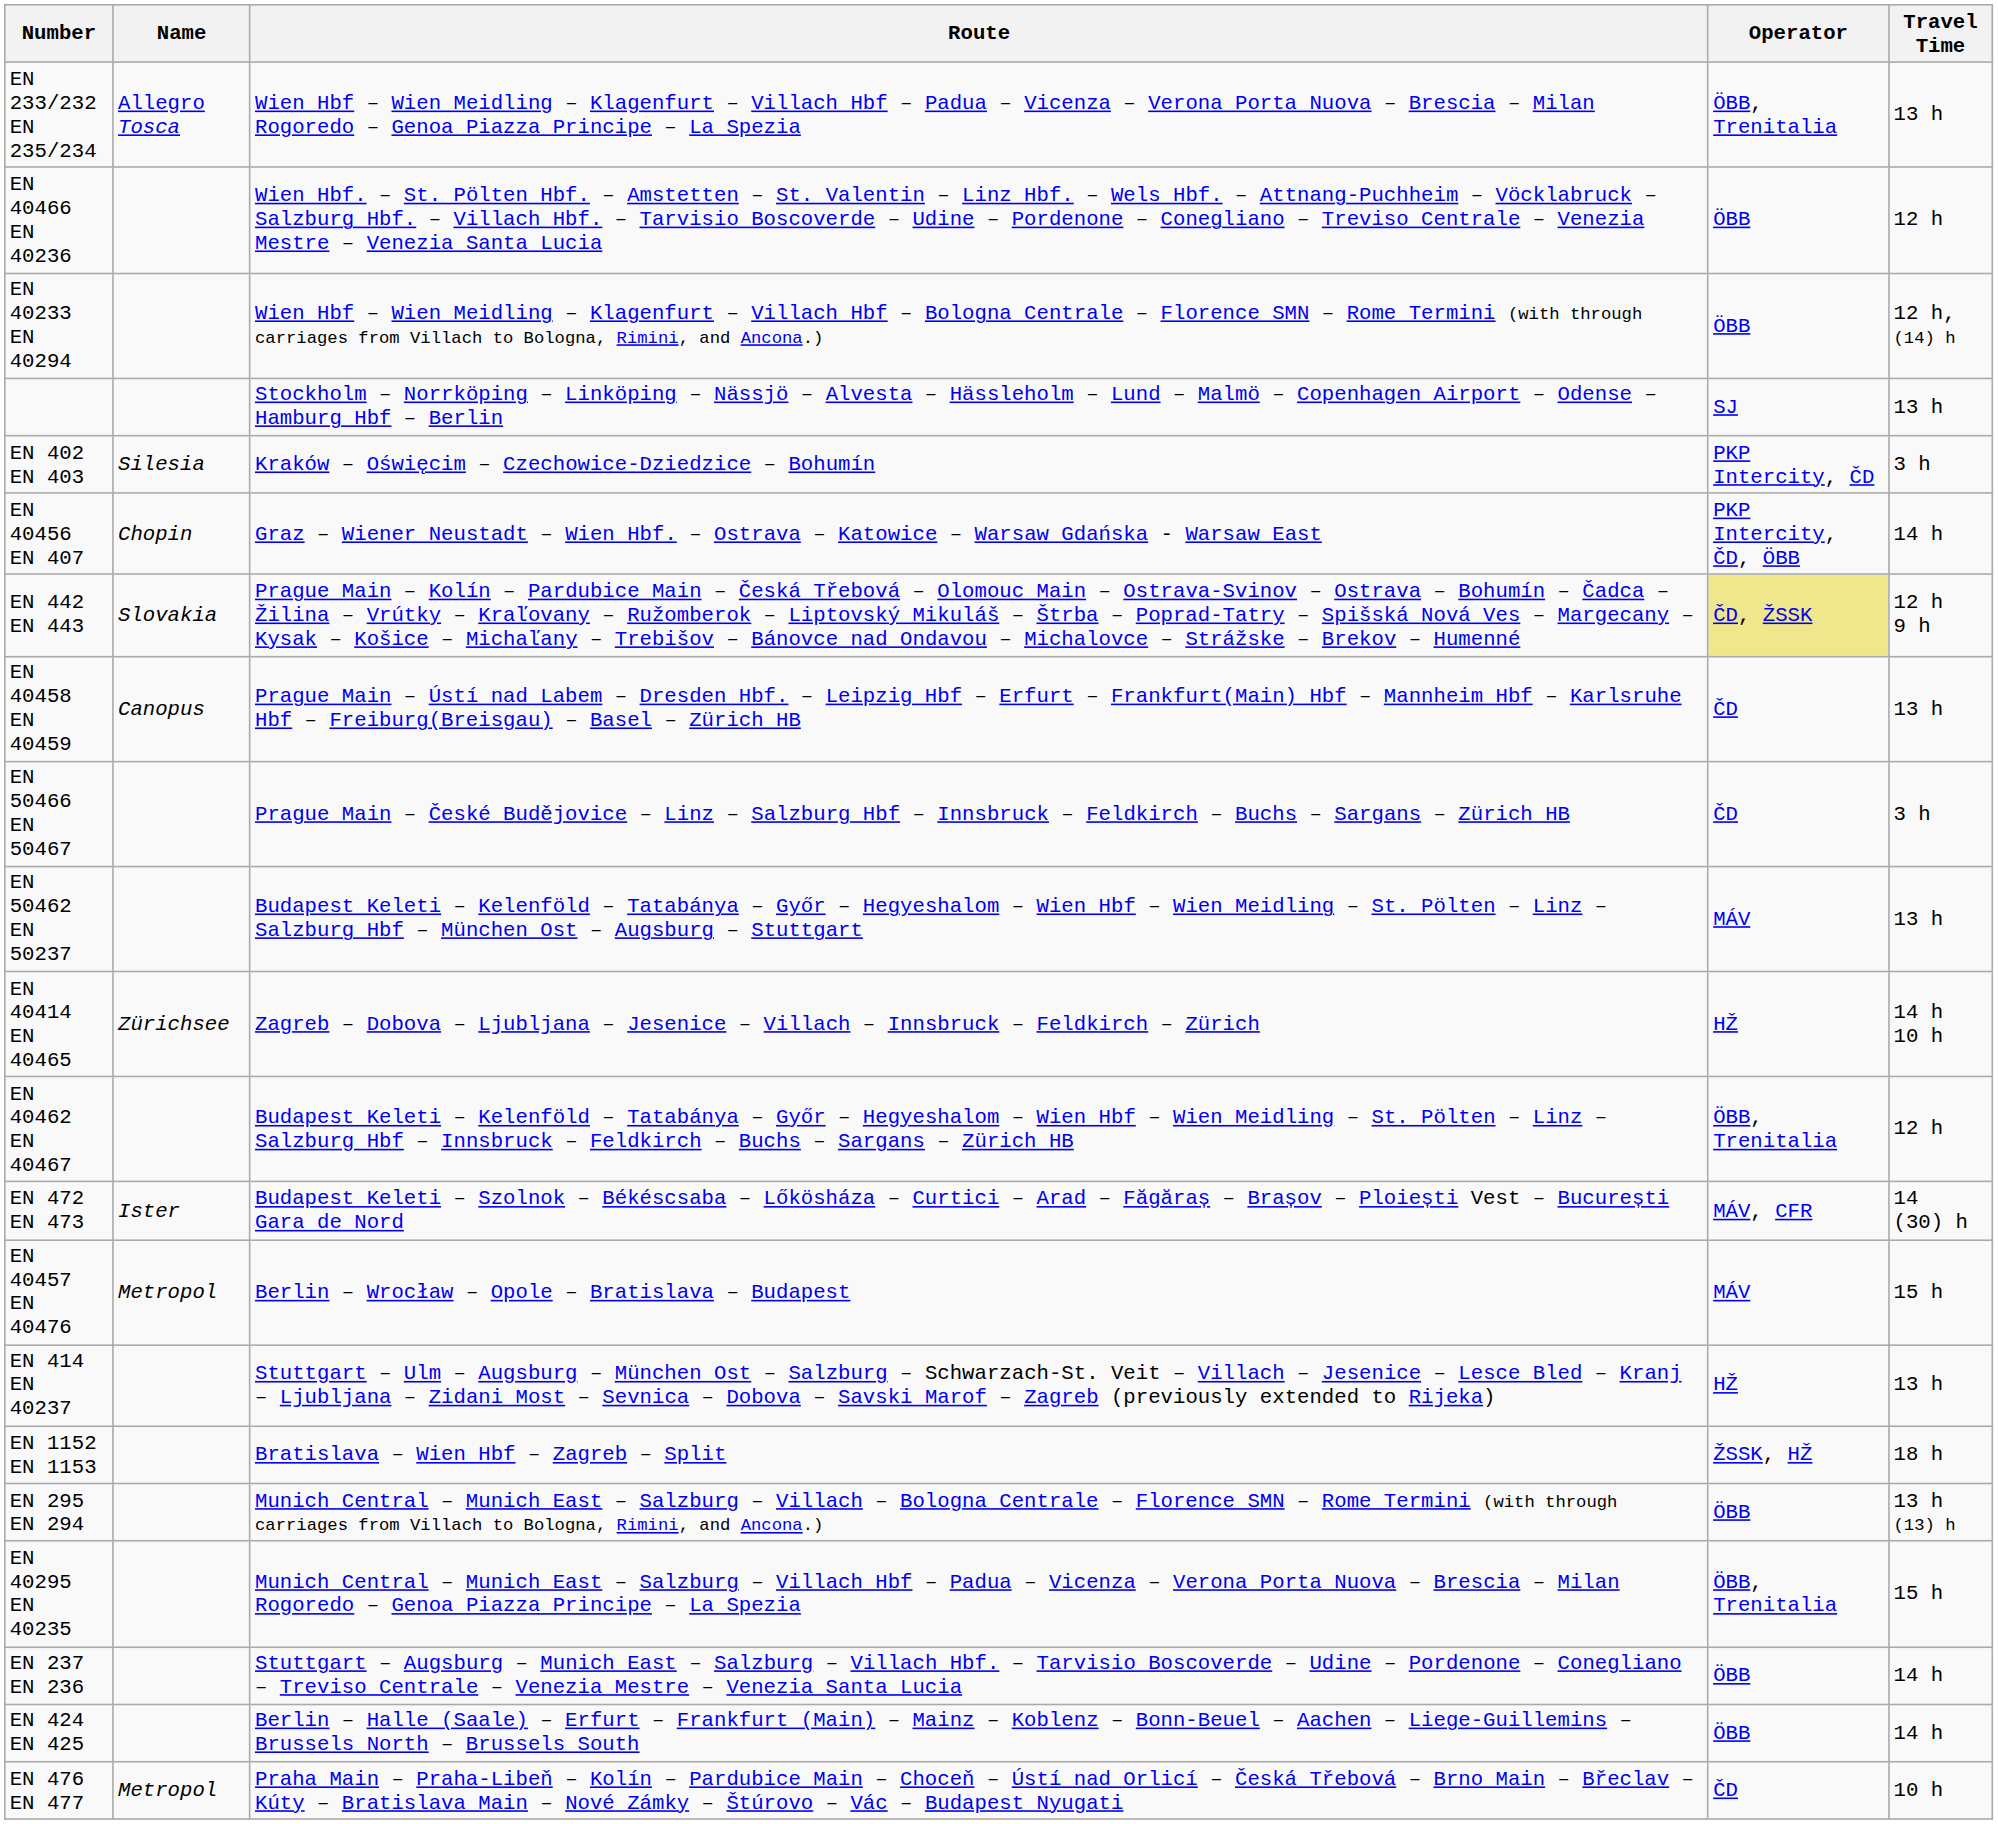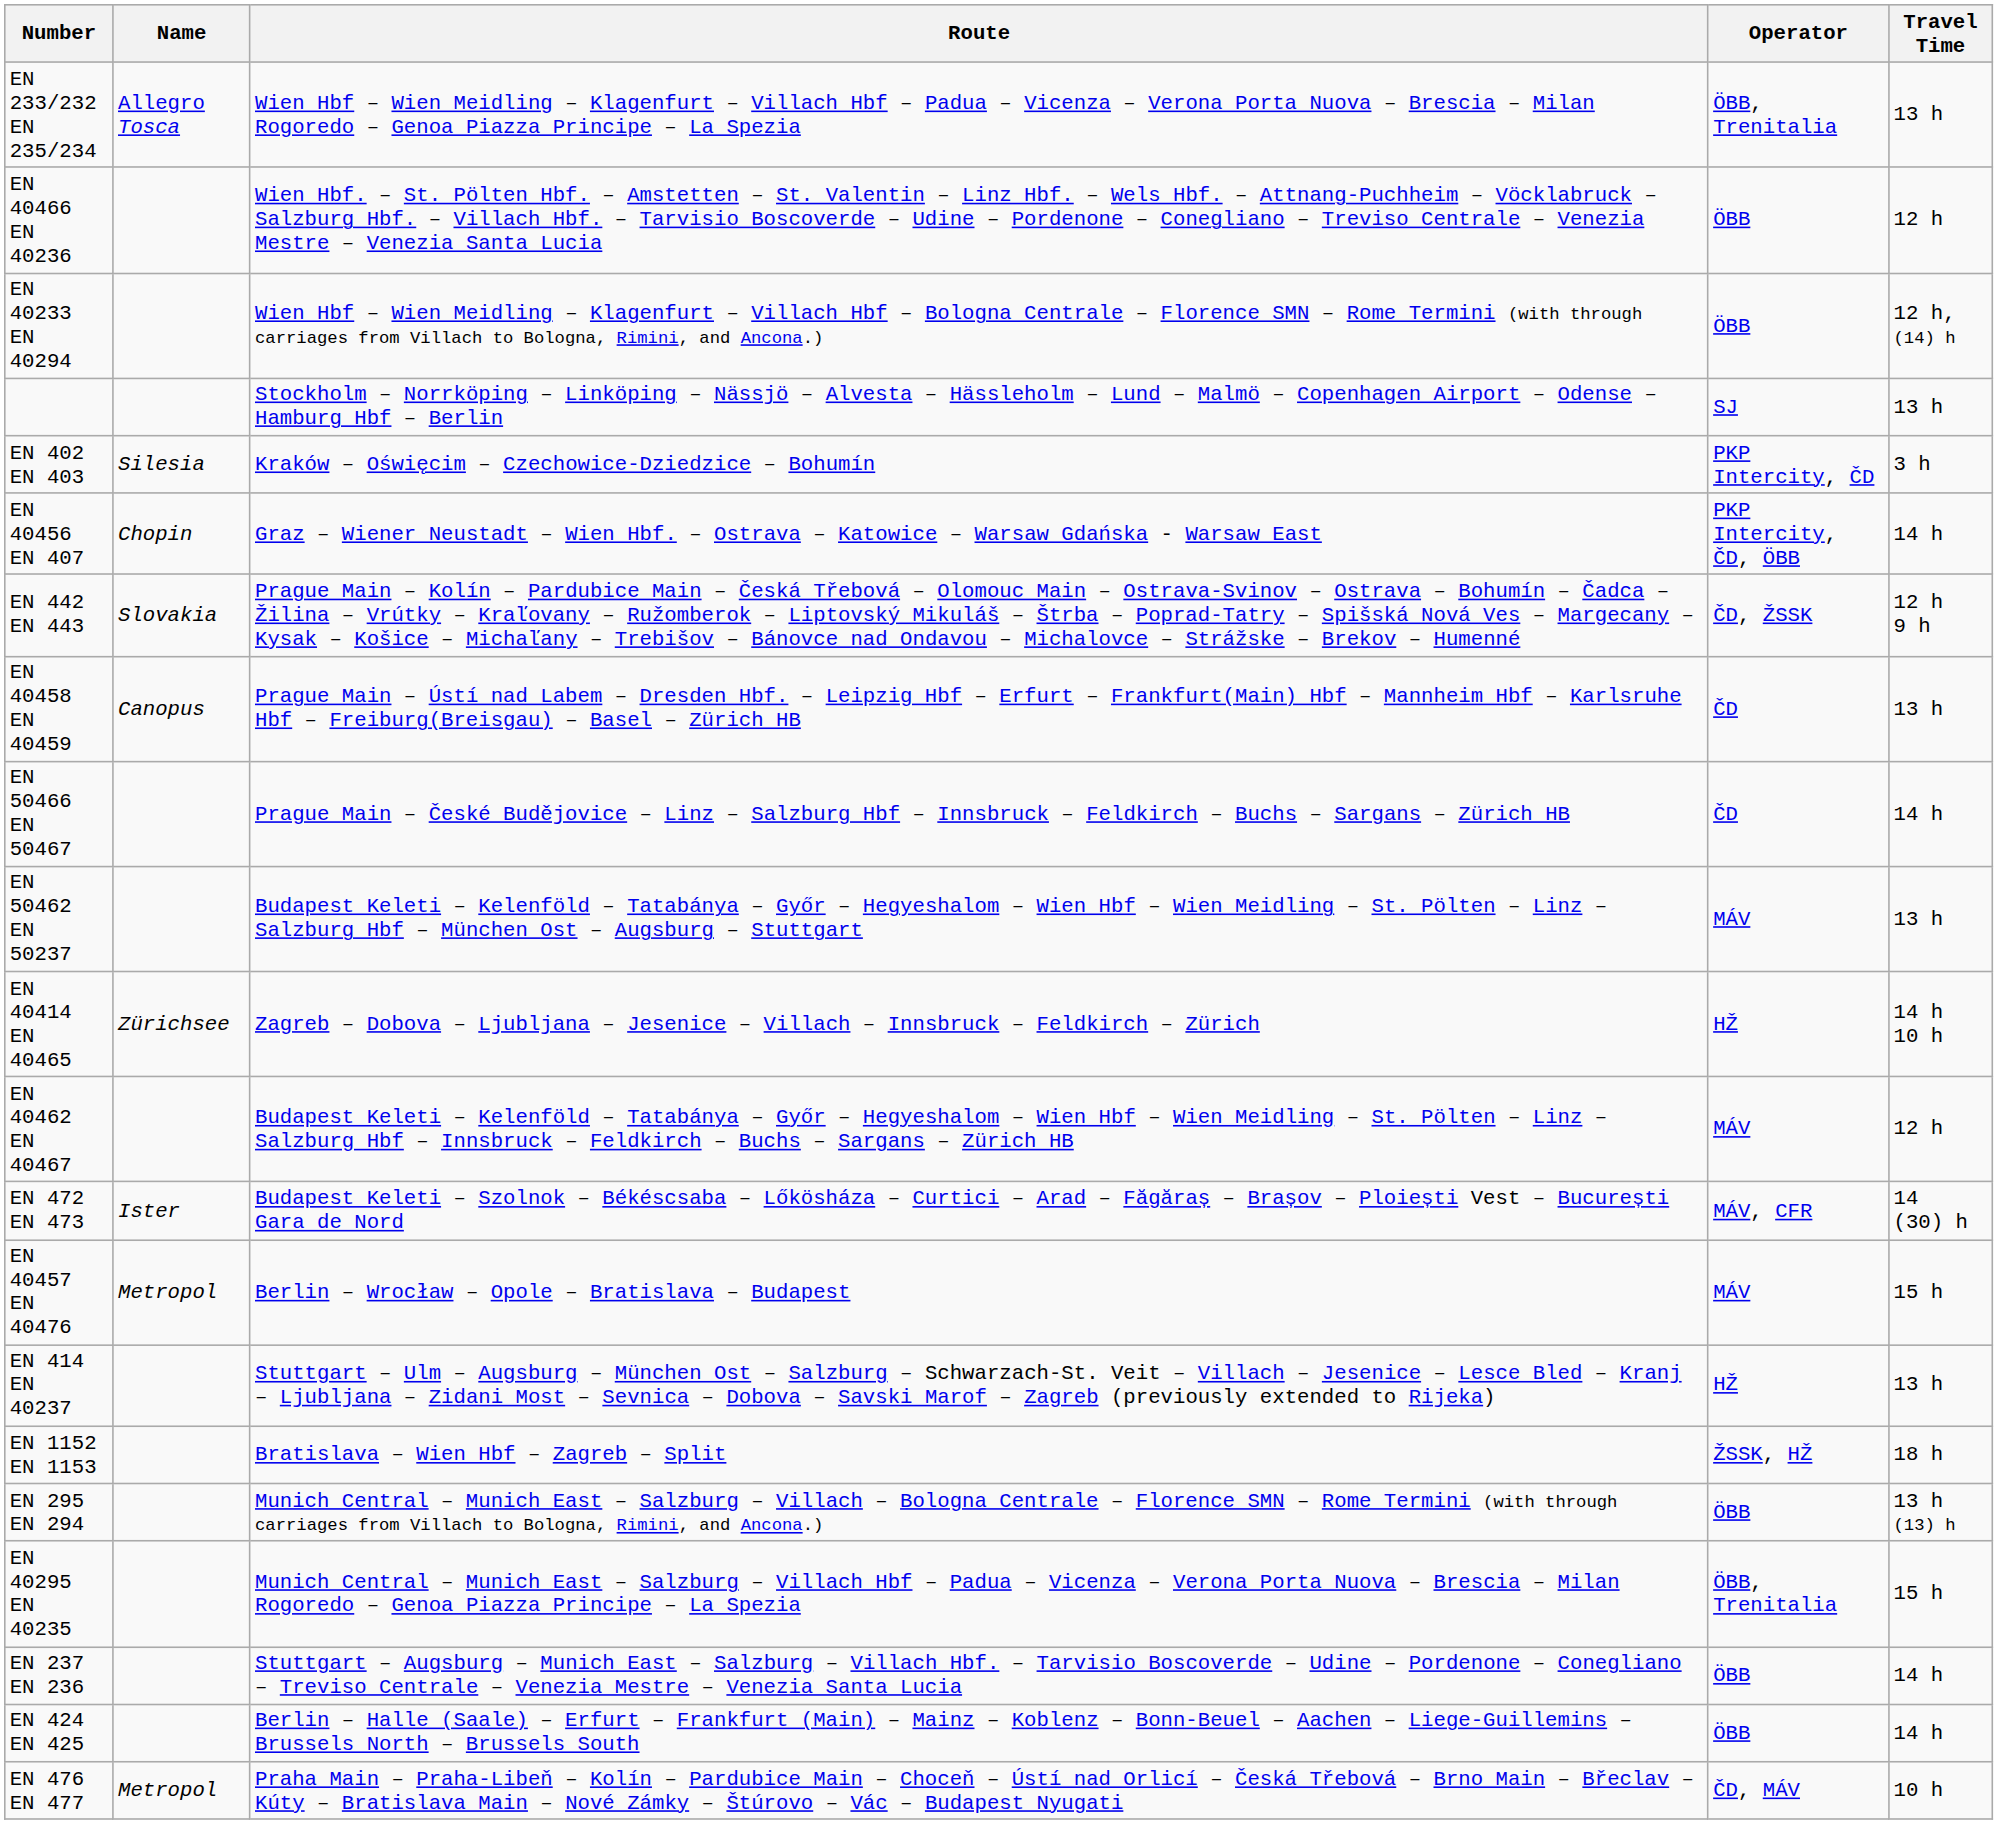EN 442 EN 443 | Operator: khaki background -> no background
EN 50466 EN 50467 | Travel Time: 3 h -> 14 h
EN 40462 EN 40467 | Operator: ÖBB, Trenitalia -> MÁV
EN 476 EN 477 | Operator: ČD -> ČD, MÁV
